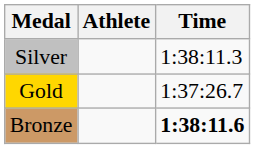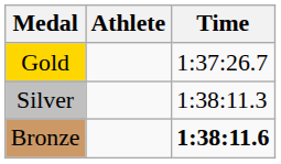rows swapped: Gold <-> Silver
